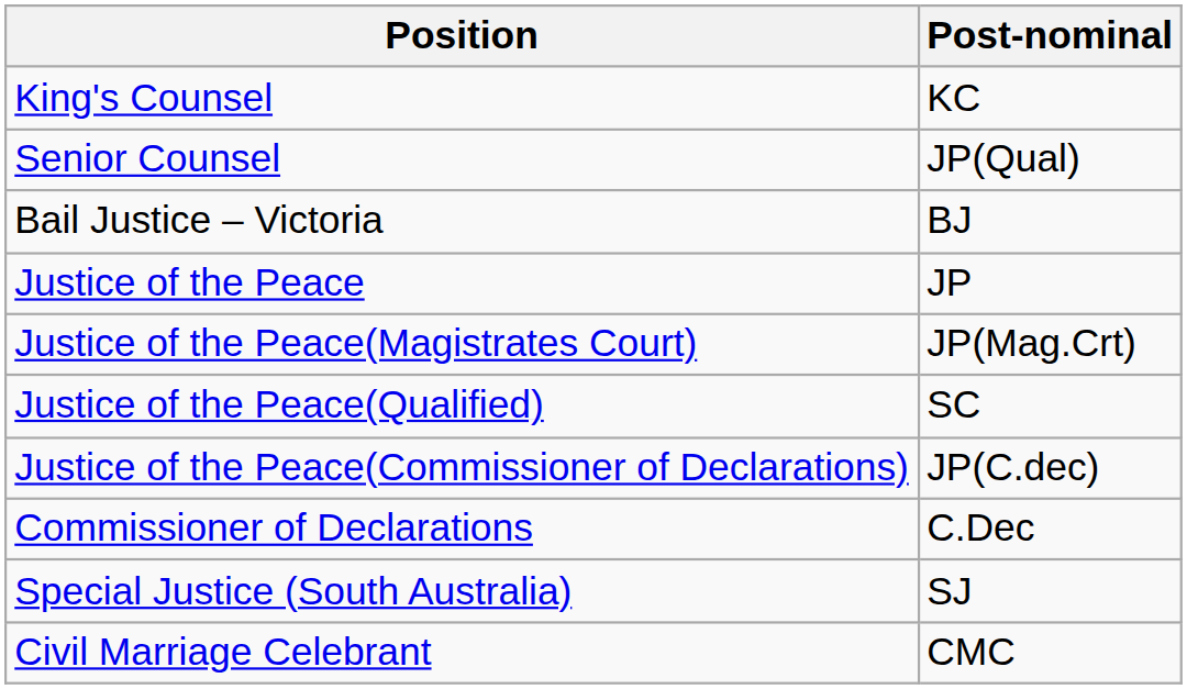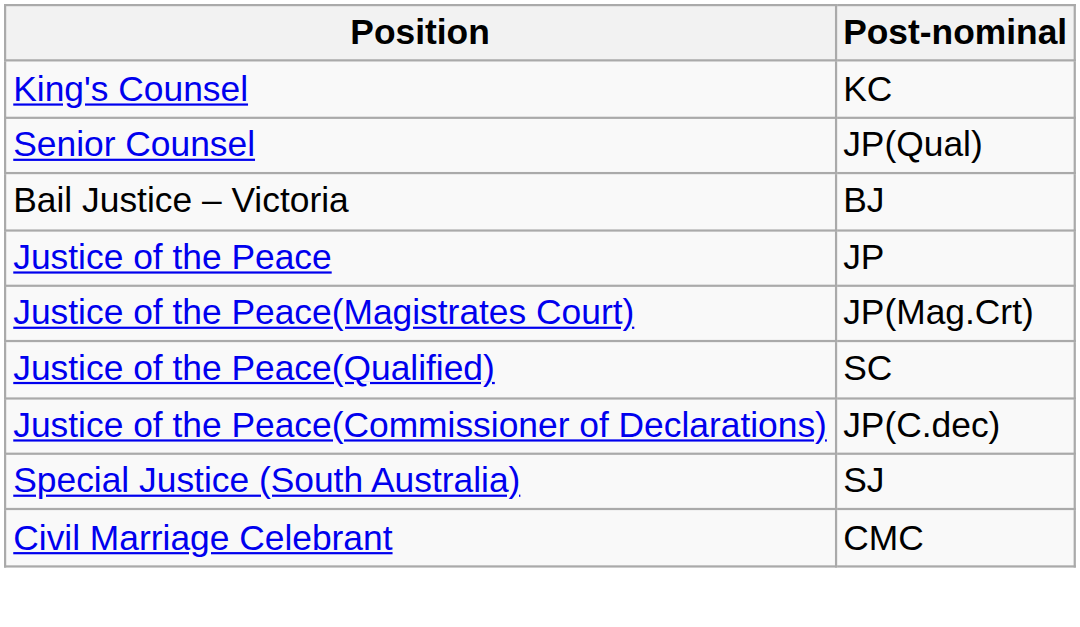- row: Commissioner of Declarations | C.Dec
